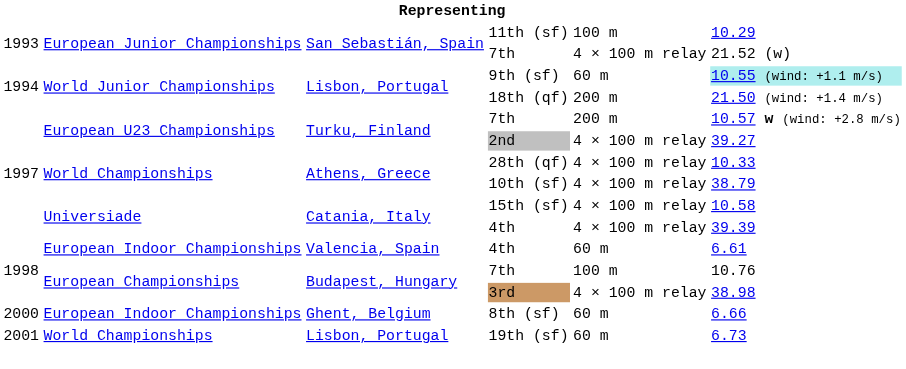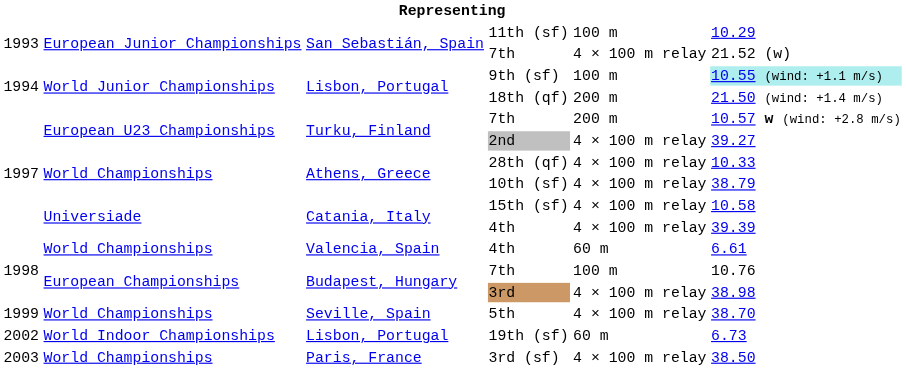9th (sf) | column 5: 60 m -> 100 m
Valencia, Spain / 4th | column 2: European Indoor Championships -> World Championships
+ row: 1999 | World Championships | Seville, Spain | 5th | 4 × 100 m relay | 38.70
- row: 2000 | European Indoor Championships | Ghent, Belgium | 8th (sf) | 60 m | 6.66
19th (sf) | column 1: 2001 -> 2002
19th (sf) | column 2: World Championships -> World Indoor Championships
+ row: 2003 | World Championships | Paris, France | 3rd (sf) | 4 × 100 m relay | 38.50
